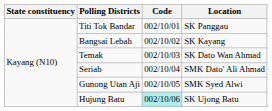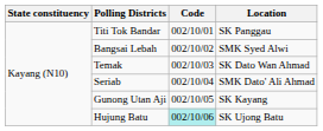Bangsai Lebah | Location: SK Kayang -> SMK Syed Alwi
Gunong Utan Aji | Location: SMK Syed Alwi -> SK Kayang
